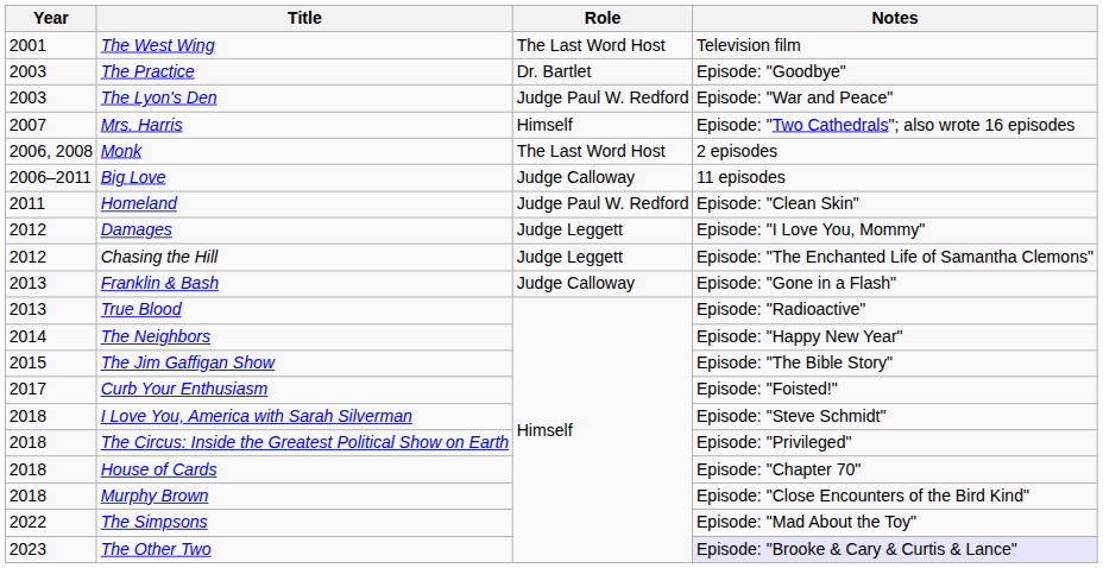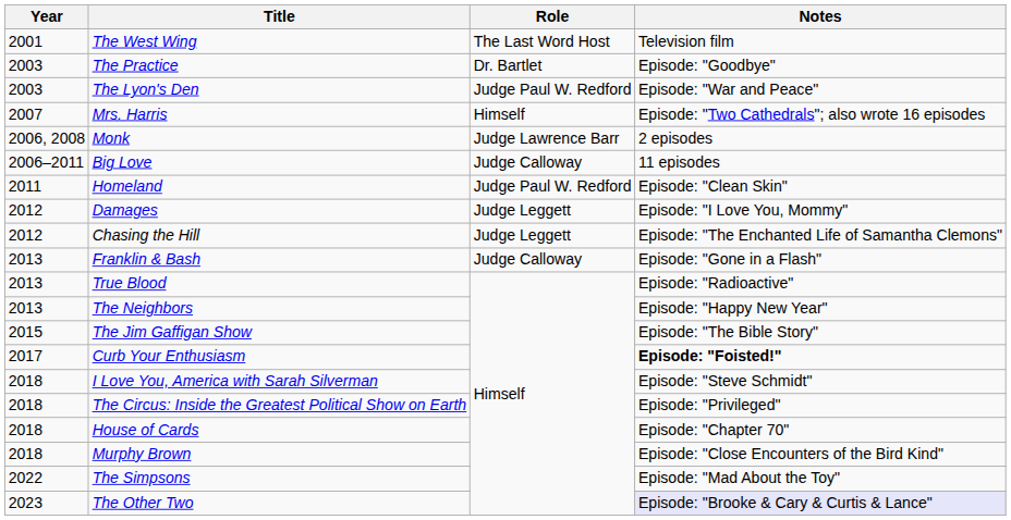Monk | Role: The Last Word Host -> Judge Lawrence Barr
The Neighbors | Year: 2014 -> 2013
Curb Your Enthusiasm | Notes: normal -> bold
